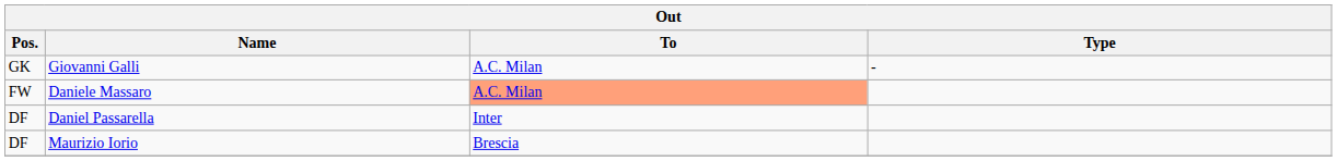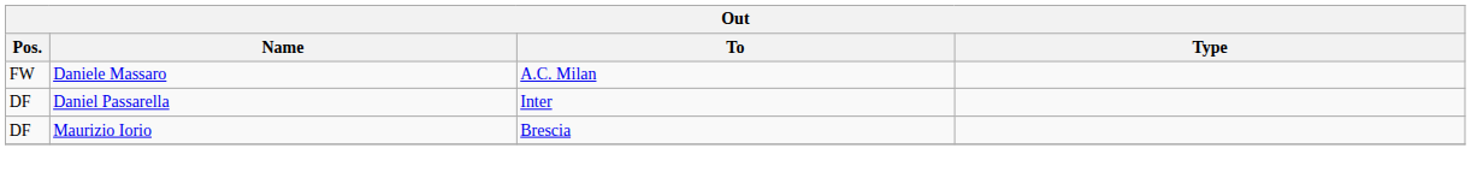- row: GK | Giovanni Galli | A.C. Milan | -
Daniele Massaro | To: lightsalmon background -> no background
